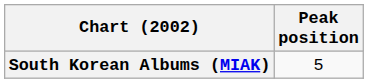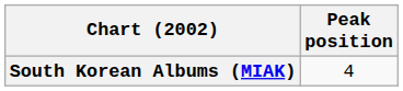South Korean Albums (MIAK) | Peak position: 5 -> 4
